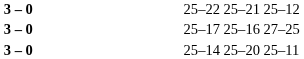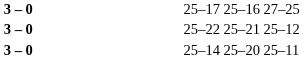rows swapped: 25–22 25–21 25–12 <-> 25–17 25–16 27–25
